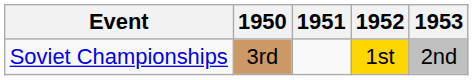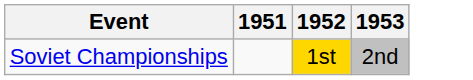- column: 1950 | 3rd
